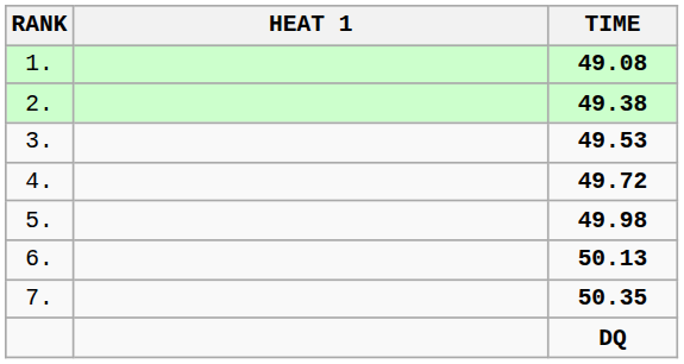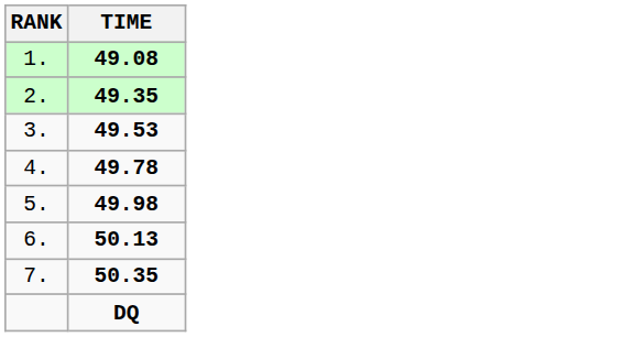- column: HEAT 1
2. | TIME: 49.38 -> 49.35
4. | TIME: 49.72 -> 49.78
